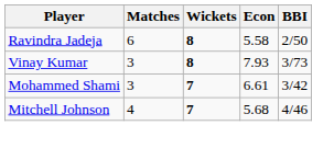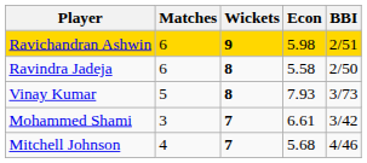+ row: Ravichandran Ashwin | 6 | 9 | 5.98 | 2/51
Vinay Kumar | Matches: 3 -> 5
